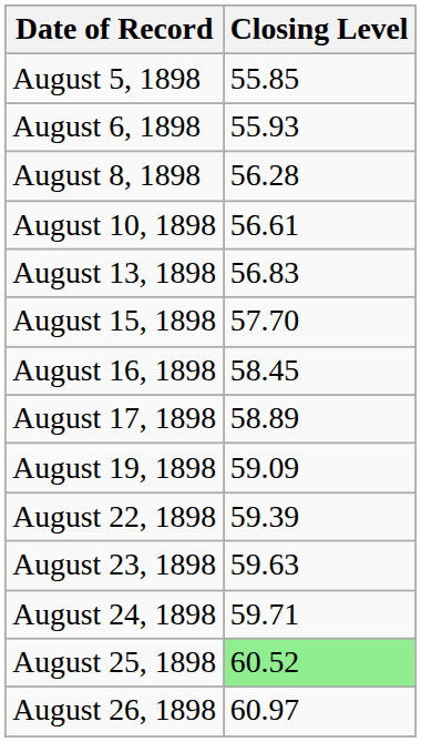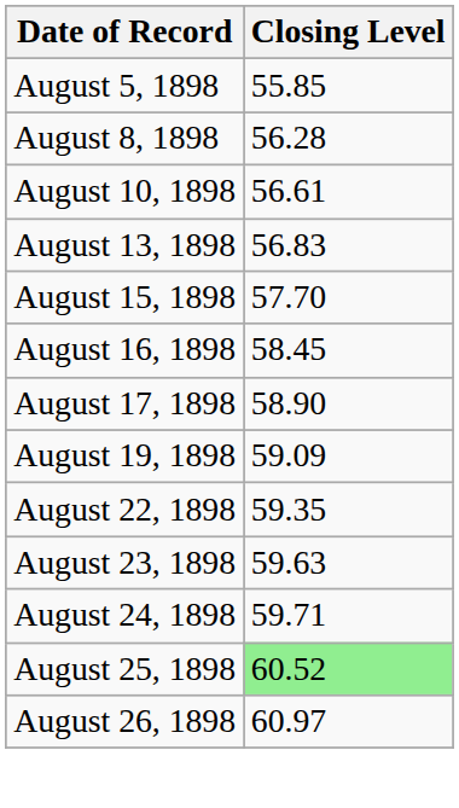- row: August 6, 1898 | 55.93
August 17, 1898 | Closing Level: 58.89 -> 58.90
August 22, 1898 | Closing Level: 59.39 -> 59.35
